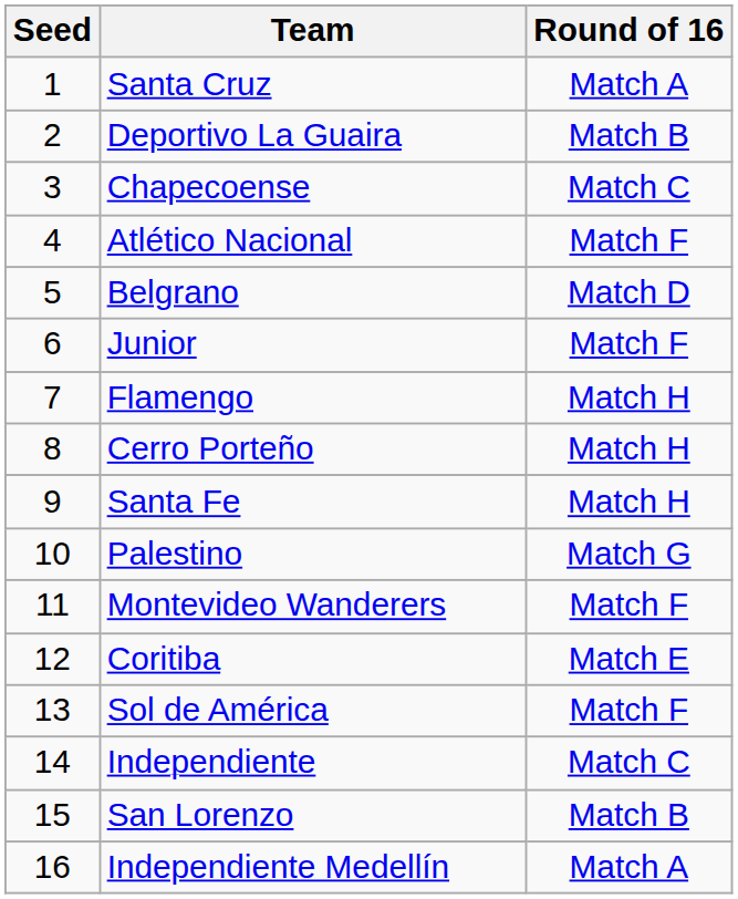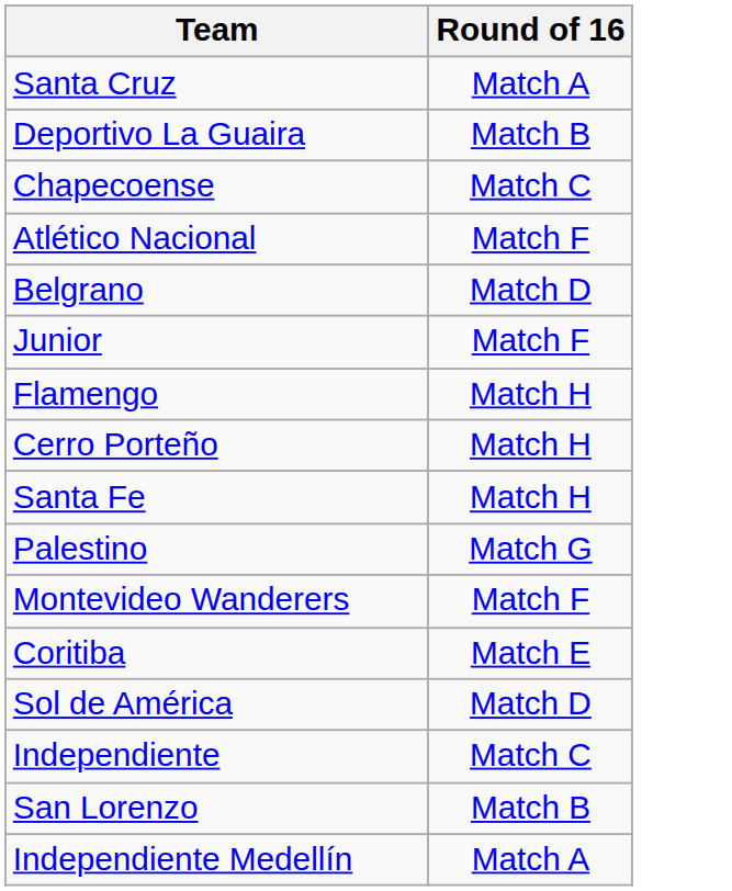- column: Seed | 1 | 2 | 3 | 4 | 5 | 6 | 7 | 8 | 9 | 10 | 11 | 12 | 13 | 14 | 15 | 16
Sol de América | Round of 16: Match F -> Match D
